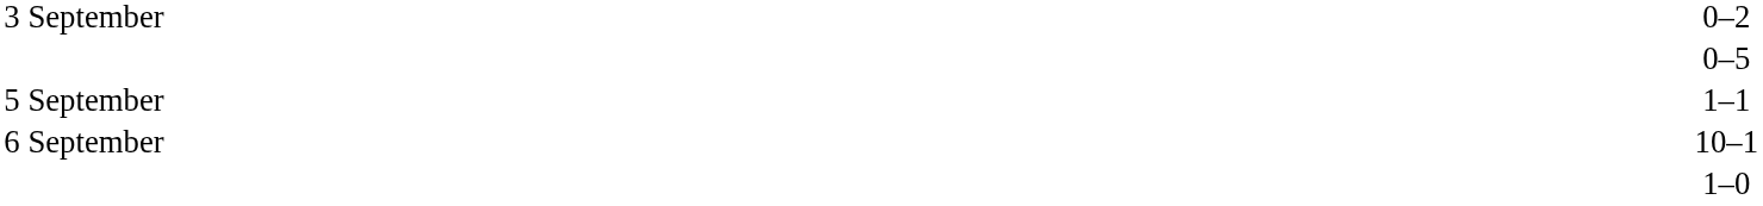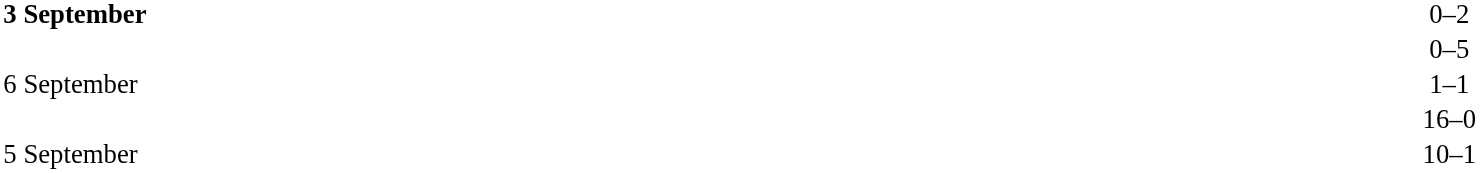0–2 | column 1: normal -> bold
1–1 | column 1: 5 September -> 6 September
+ row: 16–0
10–1 | column 1: 6 September -> 5 September
- row: 1–0
